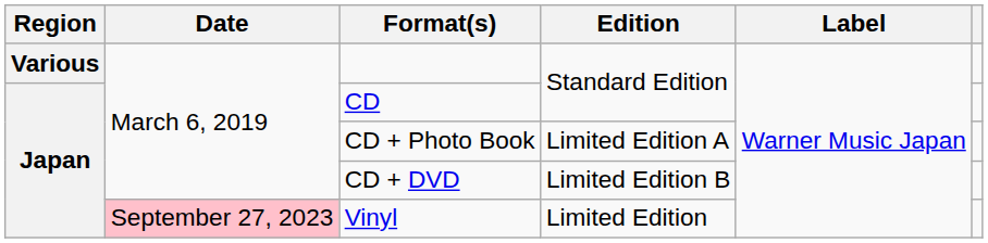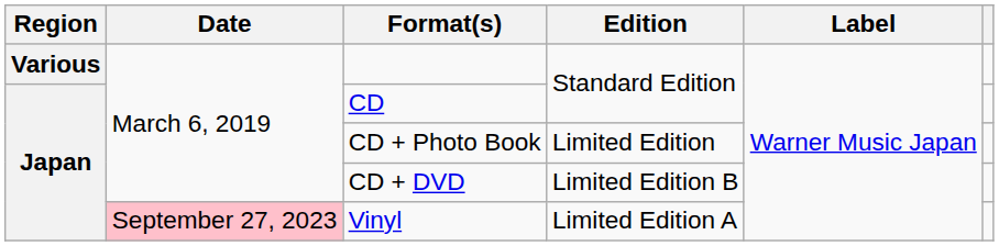CD + Photo Book | Edition: Limited Edition A -> Limited Edition
Vinyl | Edition: Limited Edition -> Limited Edition A
